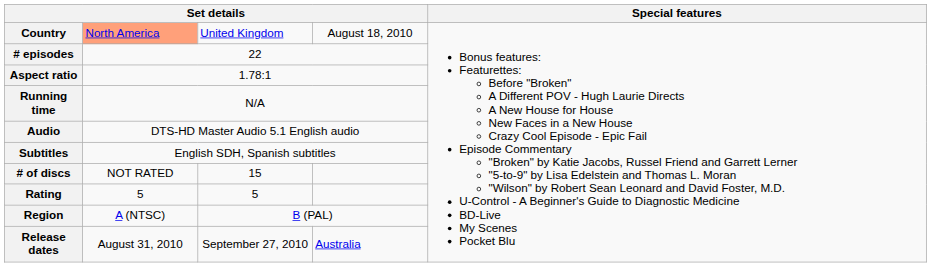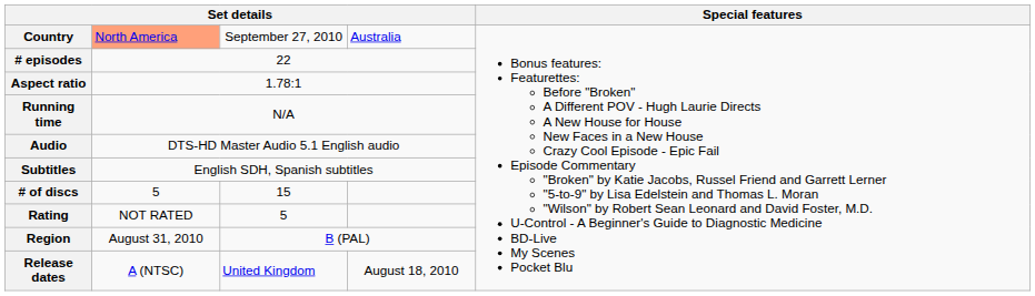Country | column 3: United Kingdom -> September 27, 2010
Country | column 4: August 18, 2010 -> Australia
# of discs | column 2: NOT RATED -> 5
Rating | column 2: 5 -> NOT RATED
Region | column 2: A (NTSC) -> August 31, 2010
Release dates | column 2: August 31, 2010 -> A (NTSC)
Release dates | column 3: September 27, 2010 -> United Kingdom
Release dates | column 4: Australia -> August 18, 2010
